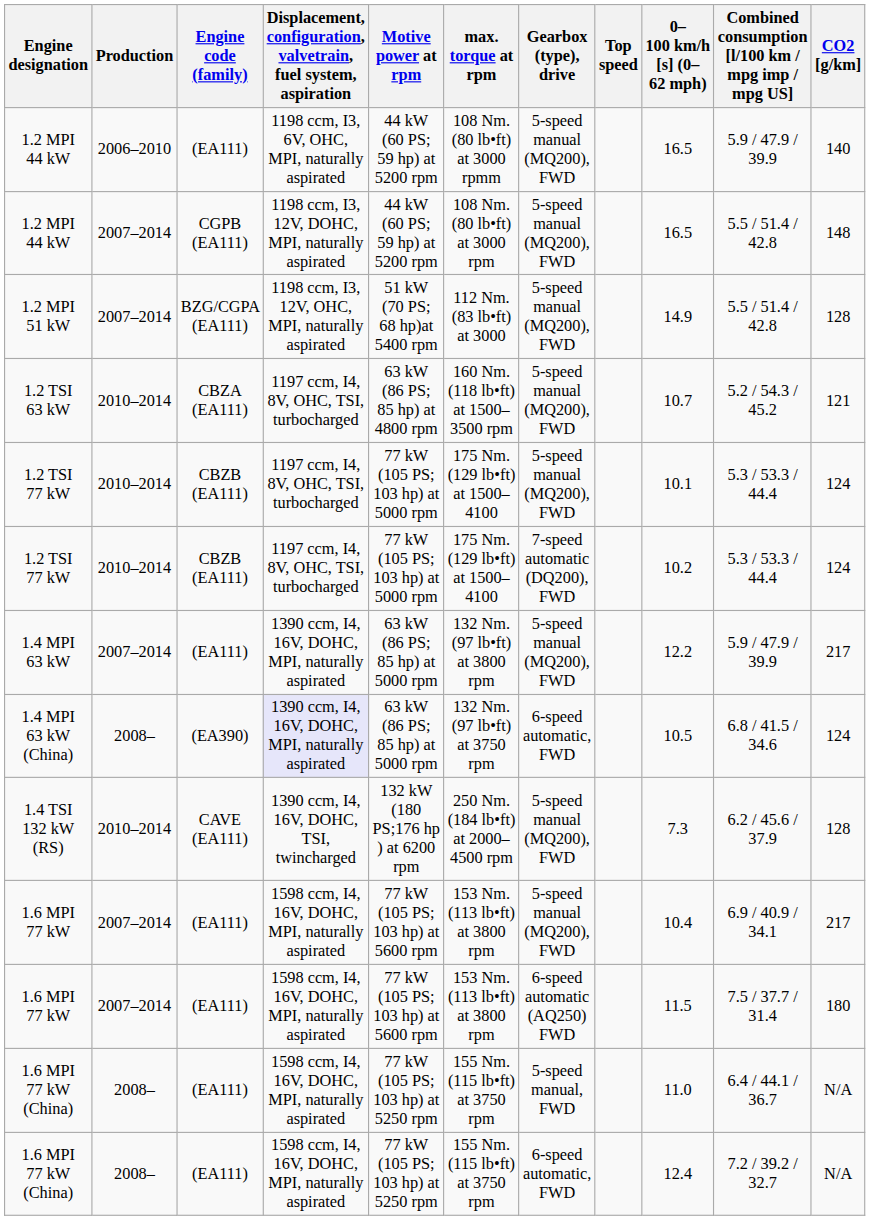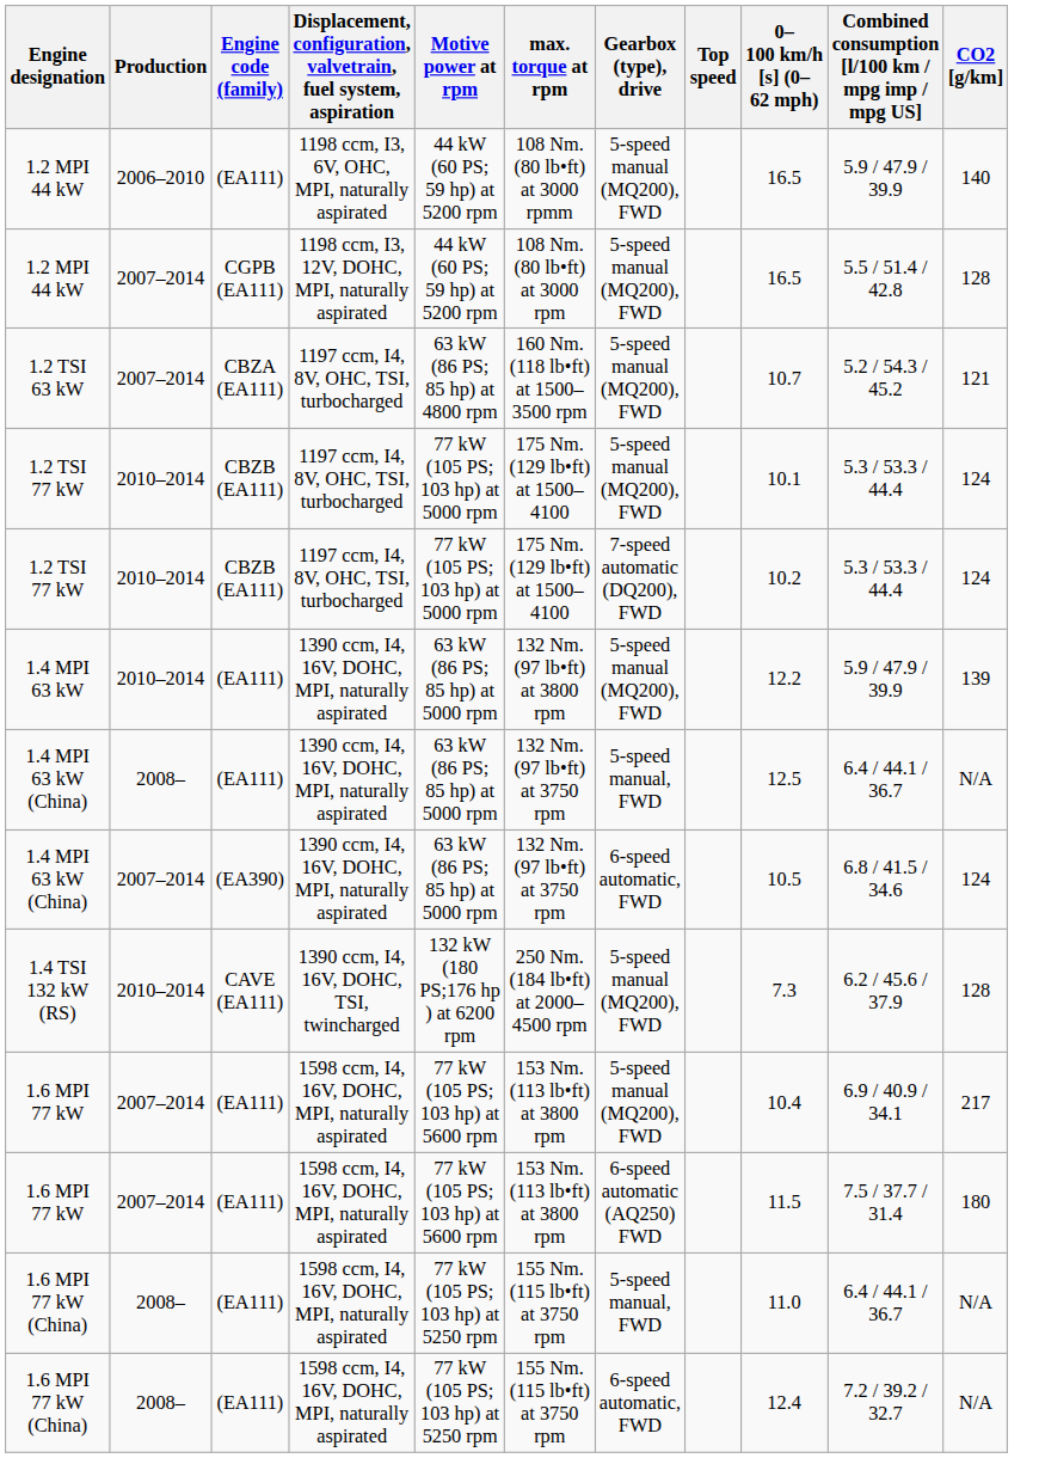1.2 MPI 44 kW / CGPB (EA111) | CO2 [g/km]: 148 -> 128
- row: 1.2 MPI 51 kW | 2007–2014 | BZG/CGPA (EA111) | 1198 ccm, I3, 12V, OHC, MPI, naturally aspirated | 51 kW (70 PS; 68 hp)at 5400 rpm | 112 Nm. (83 lb•ft) at 3000 | 5-speed manual (MQ200), FWD | 14.9 | 5.5 / 51.4 / 42.8 | 128
1.2 TSI 63 kW | Production: 2010–2014 -> 2007–2014
1.4 MPI 63 kW | Production: 2007–2014 -> 2010–2014
1.4 MPI 63 kW | CO2 [g/km]: 217 -> 139
+ row: 1.4 MPI 63 kW (China) | 2008– | (EA111) | 1390 ccm, I4, 16V, DOHC, MPI, naturally aspirated | 63 kW (86 PS; 85 hp) at 5000 rpm | 132 Nm. (97 lb•ft) at 3750 rpm | 5-speed manual, FWD | 12.5 | 6.4 / 44.1 / 36.7 | N/A
1.4 MPI 63 kW (China) / (EA390) | Production: 2008– -> 2007–2014
1.4 MPI 63 kW (China) / (EA390) | column 4: lavender background -> no background
